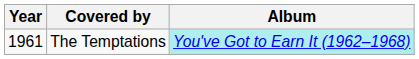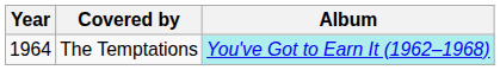The Temptations | Year: 1961 -> 1964
